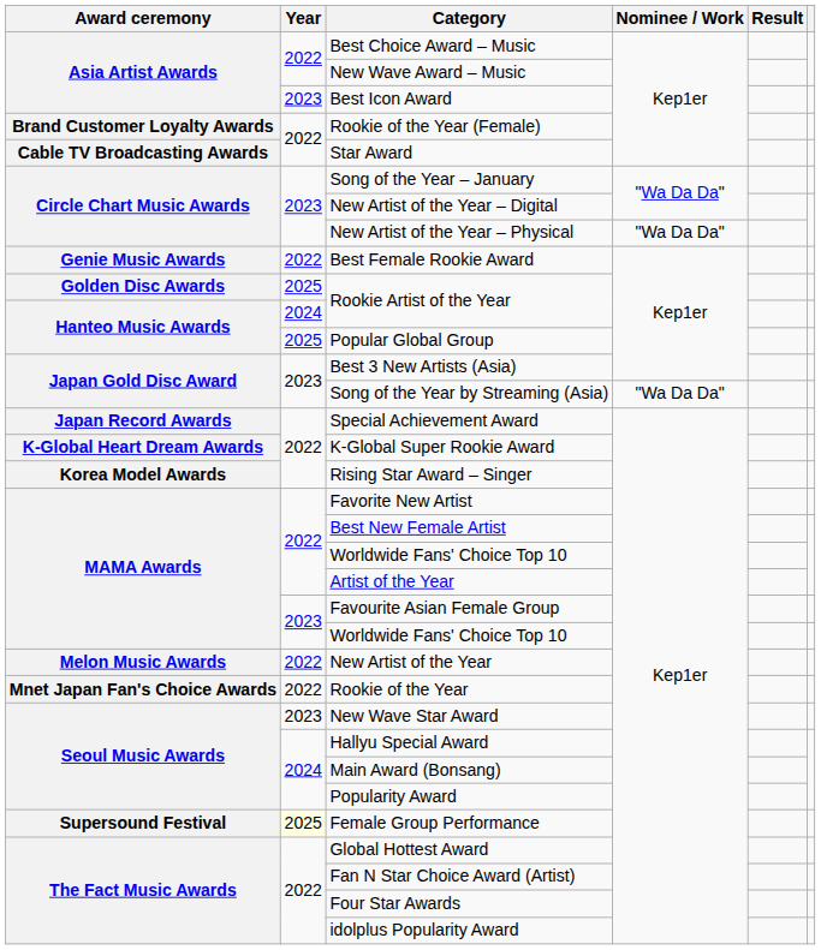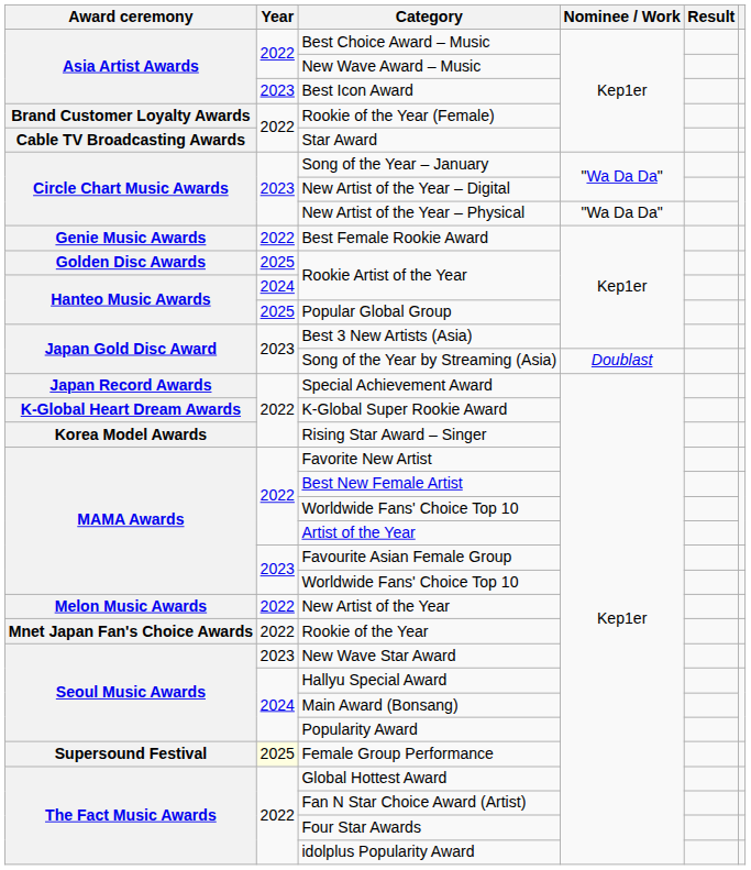Song of the Year by Streaming (Asia) | Nominee / Work: "Wa Da Da" -> Doublast
